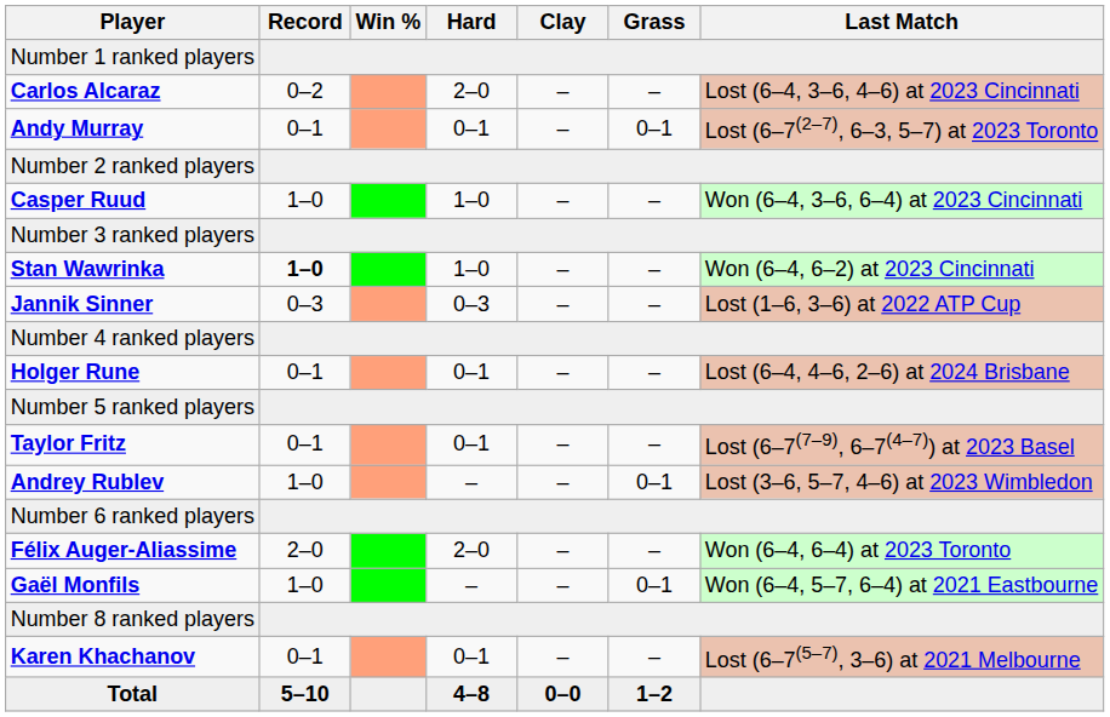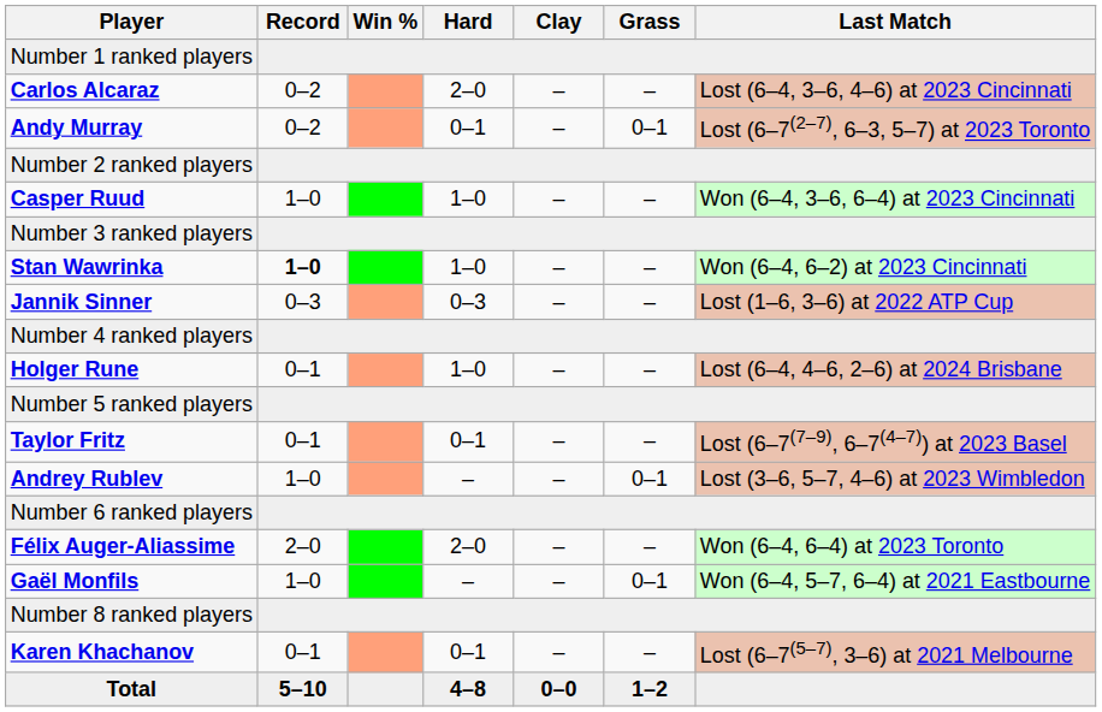Andy Murray | Record: 0–1 -> 0–2
Holger Rune | Hard: 0–1 -> 1–0
